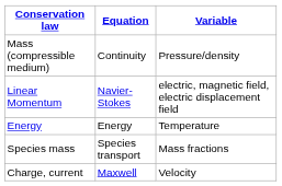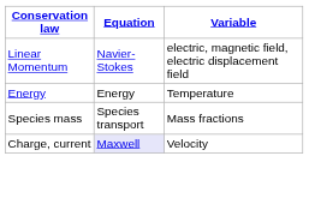- row: Mass (compressible medium) | Continuity | Pressure/density
Charge, current | Equation: no background -> lavender background
